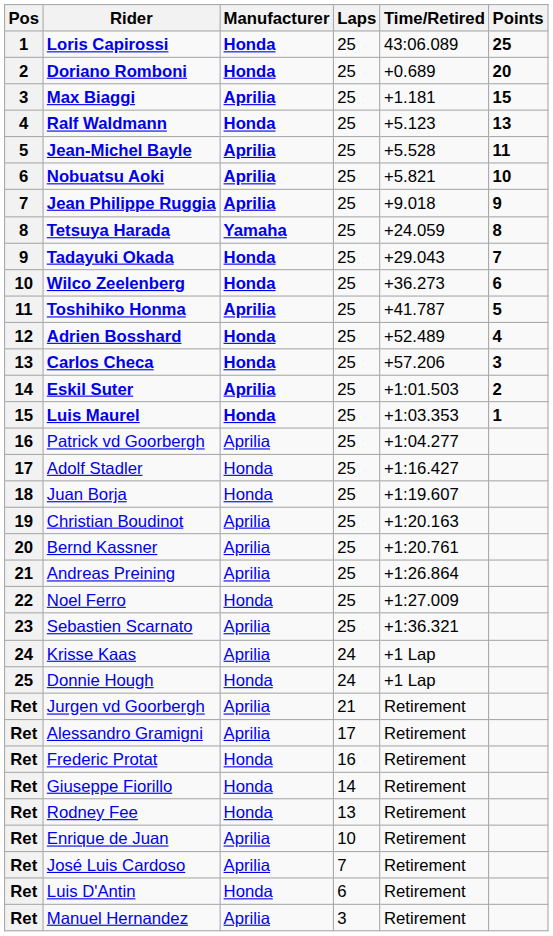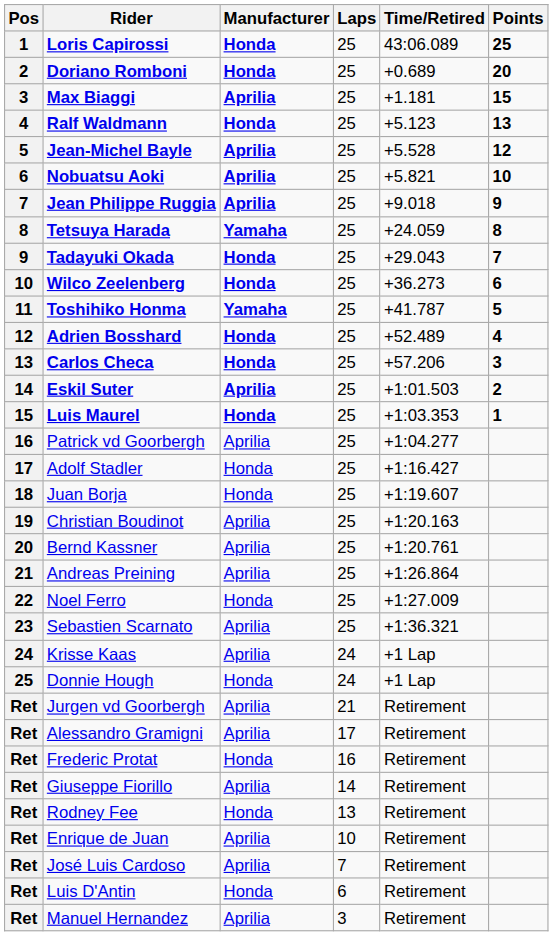Jean-Michel Bayle | Points: 11 -> 12
Toshihiko Honma | Manufacturer: Aprilia -> Yamaha
Giuseppe Fiorillo | Manufacturer: Honda -> Aprilia
